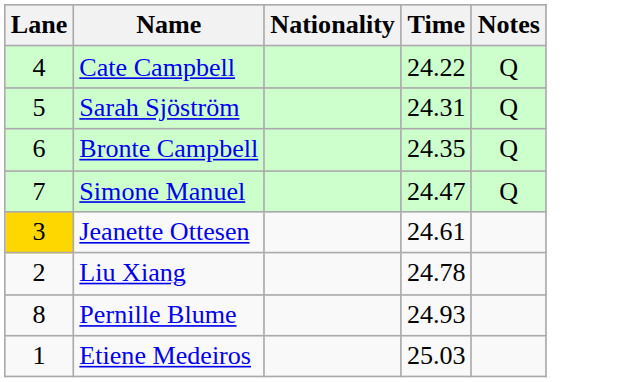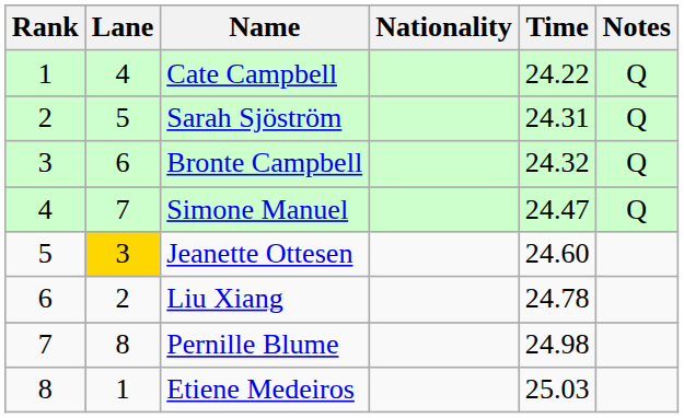+ column: Rank | 1 | 2 | 3 | 4 | 5 | 6 | 7 | 8
Bronte Campbell | Time: 24.35 -> 24.32
Jeanette Ottesen | Time: 24.61 -> 24.60
Pernille Blume | Time: 24.93 -> 24.98
